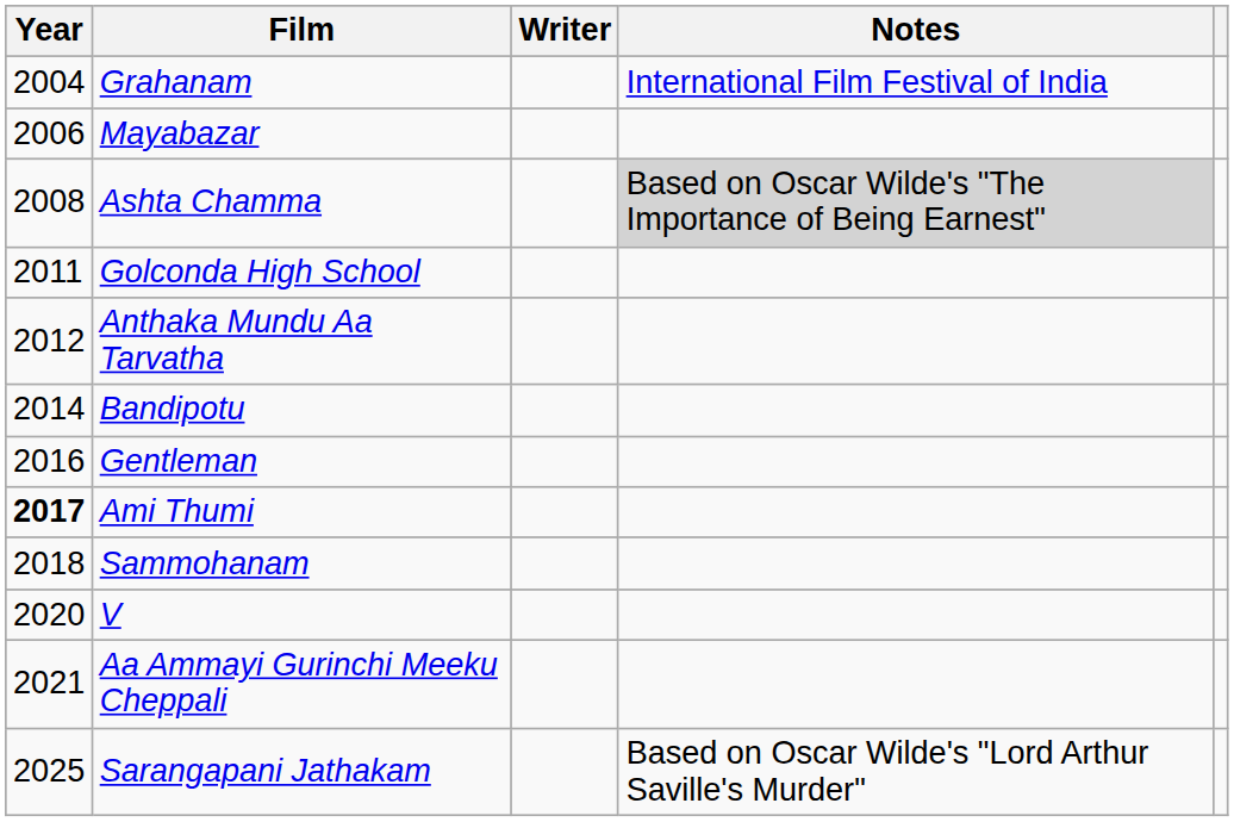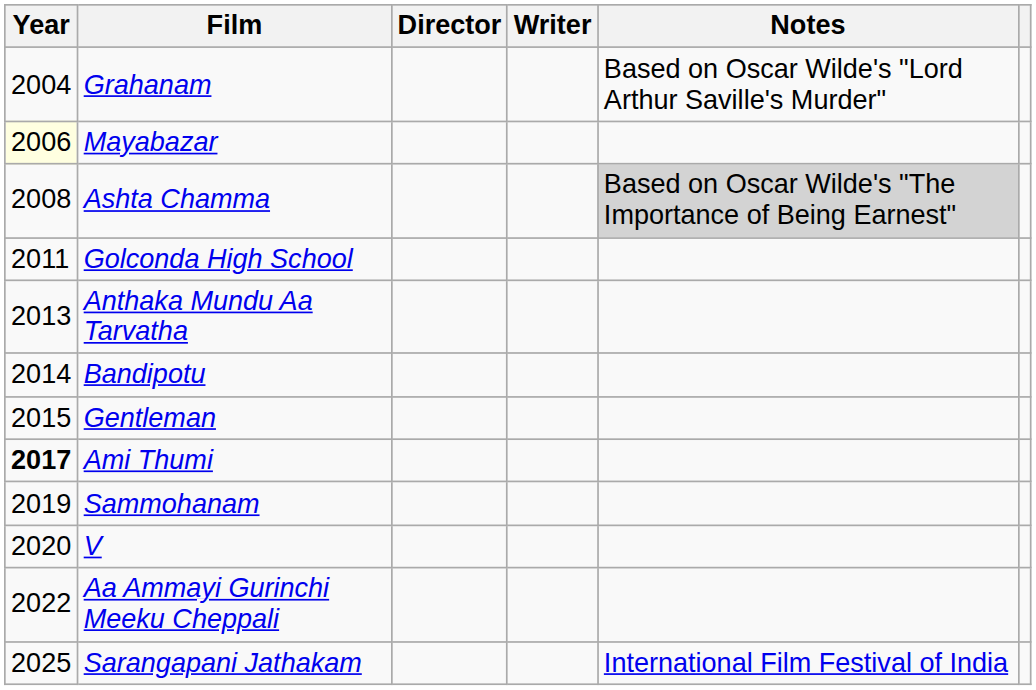+ column: Director
Grahanam | Notes: International Film Festival of India -> Based on Oscar Wilde's "Lord Arthur Saville's Murder"
Mayabazar | Year: no background -> lightyellow background
Anthaka Mundu Aa Tarvatha | Year: 2012 -> 2013
Gentleman | Year: 2016 -> 2015
Sammohanam | Year: 2018 -> 2019
Aa Ammayi Gurinchi Meeku Cheppali | Year: 2021 -> 2022
Sarangapani Jathakam | Notes: Based on Oscar Wilde's "Lord Arthur Saville's Murder" -> International Film Festival of India
